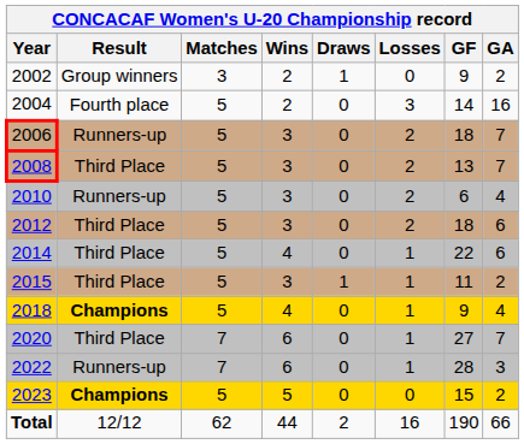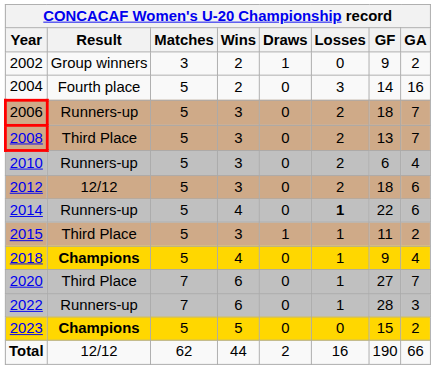2012 | Result: Third Place -> 12/12
2014 | Result: Third Place -> Runners-up
2014 | Losses: normal -> bold
